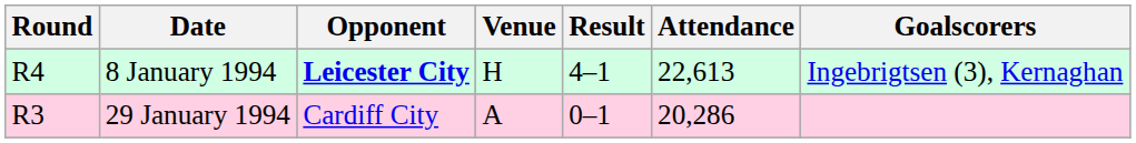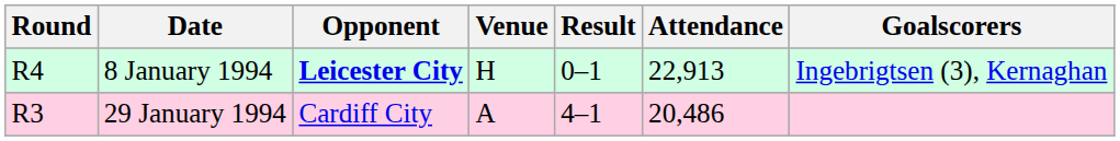8 January 1994 | Result: 4–1 -> 0–1
8 January 1994 | Attendance: 22,613 -> 22,913
29 January 1994 | Result: 0–1 -> 4–1
29 January 1994 | Attendance: 20,286 -> 20,486
